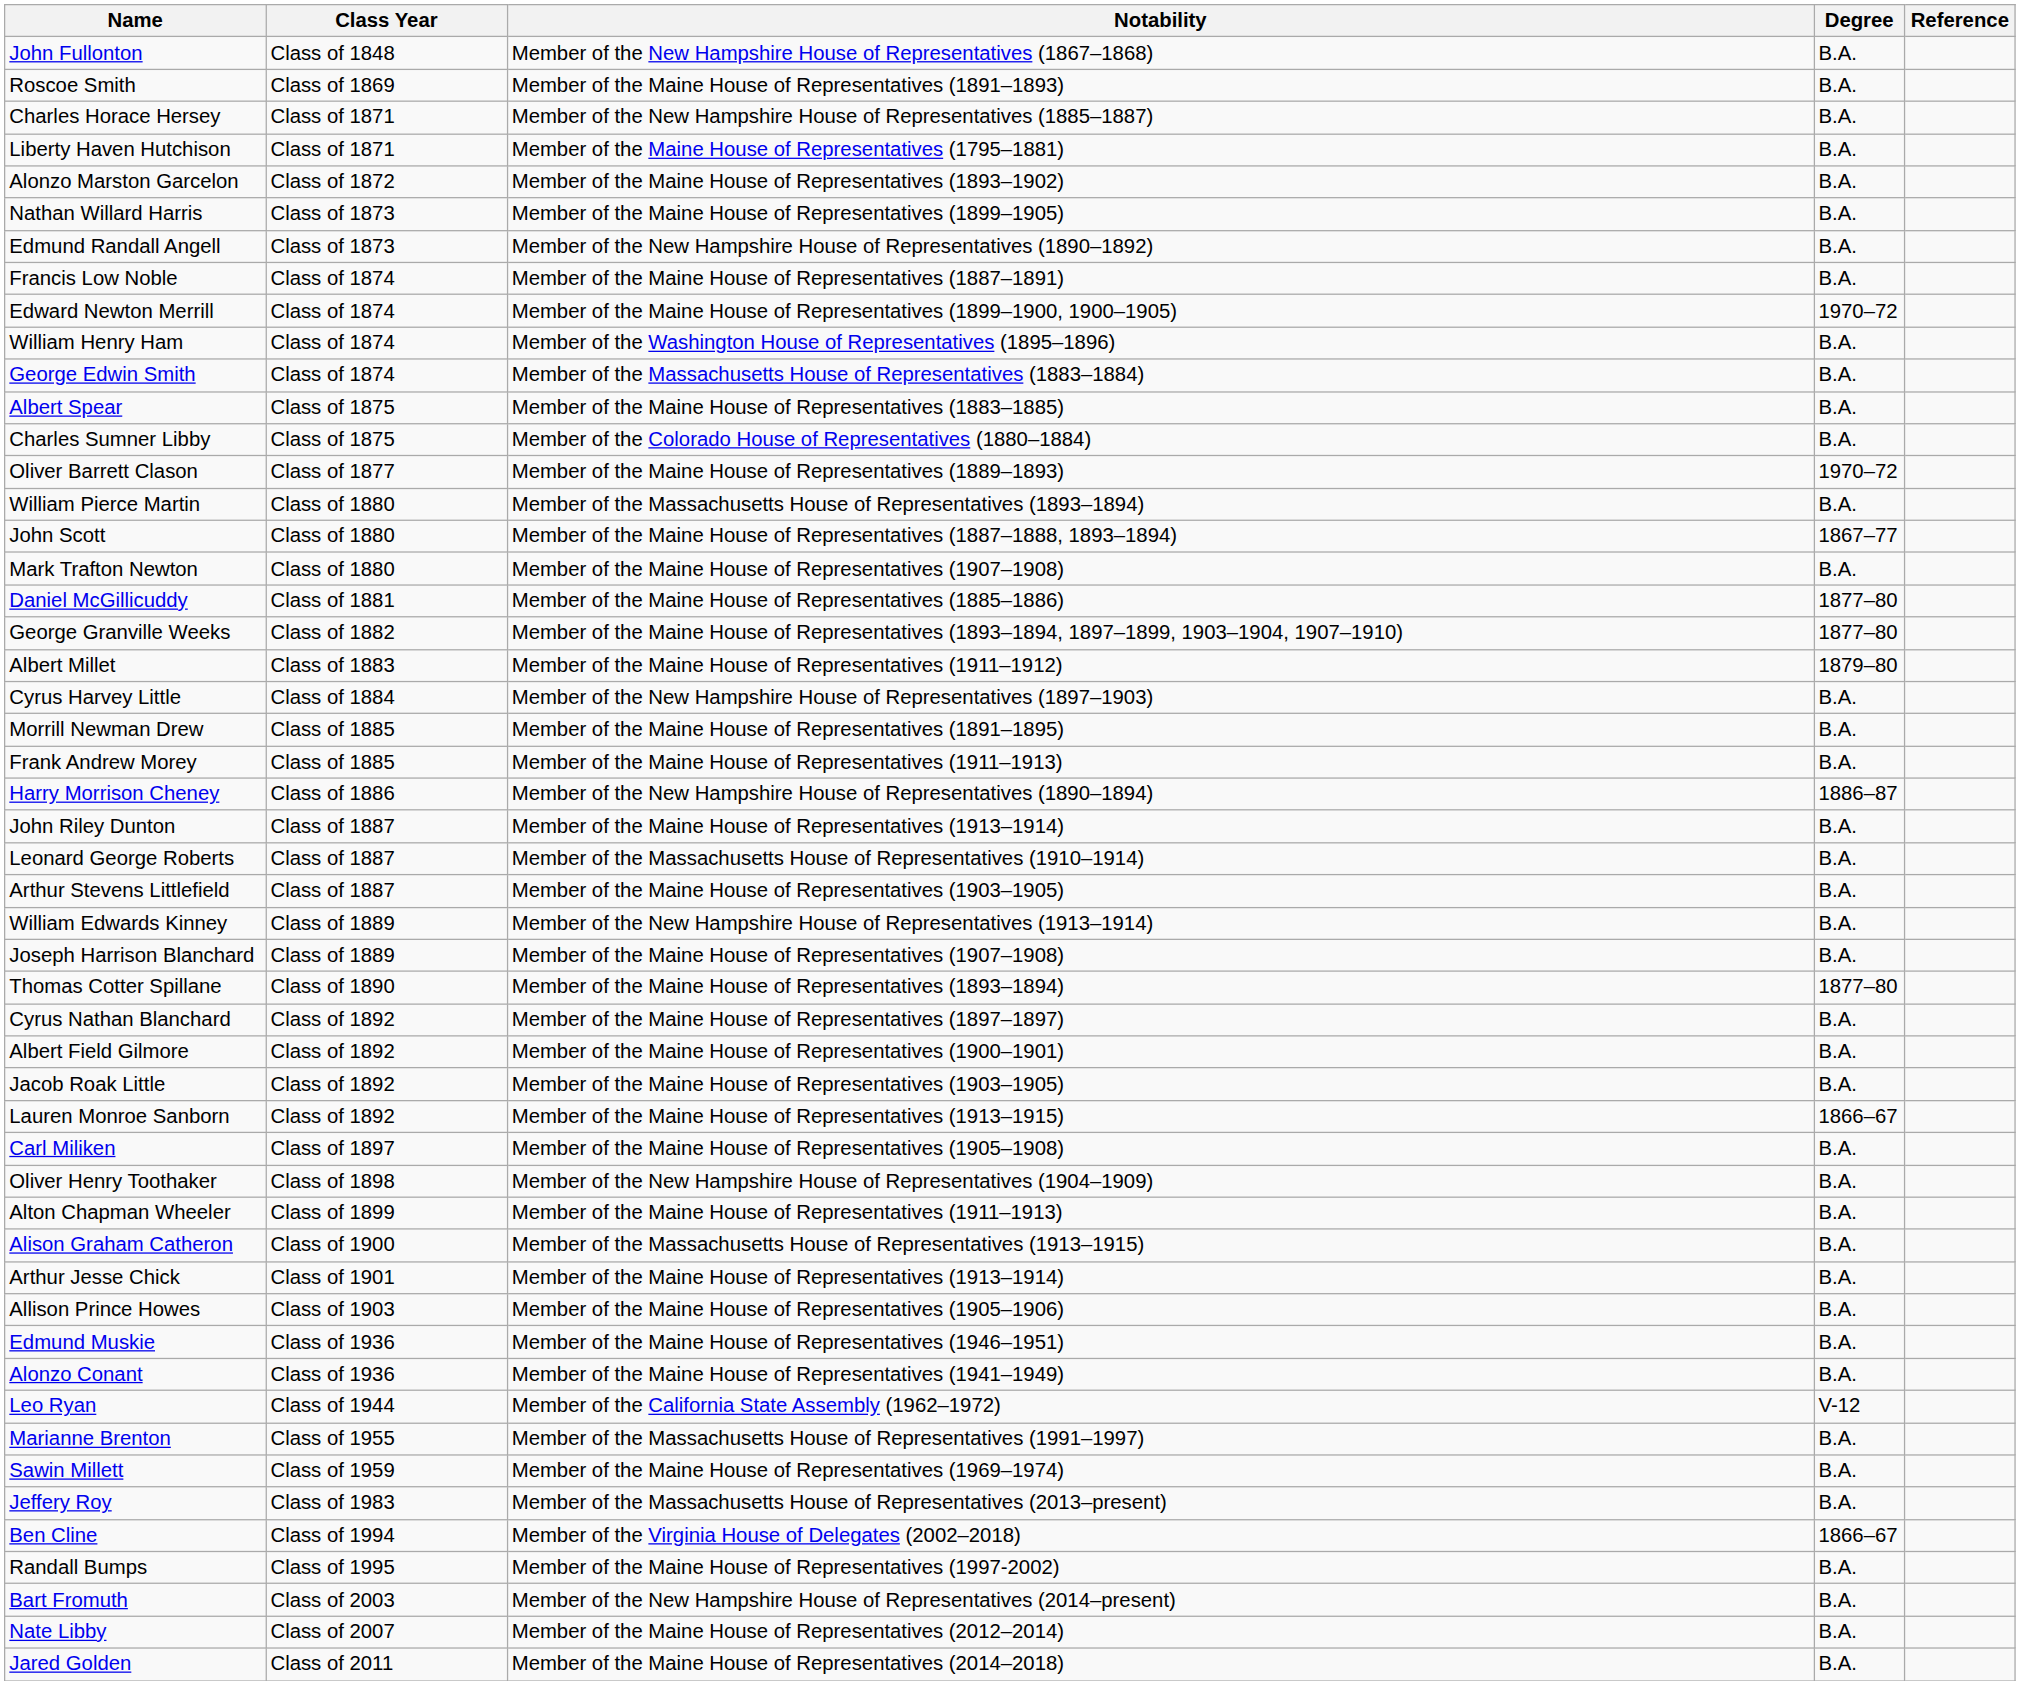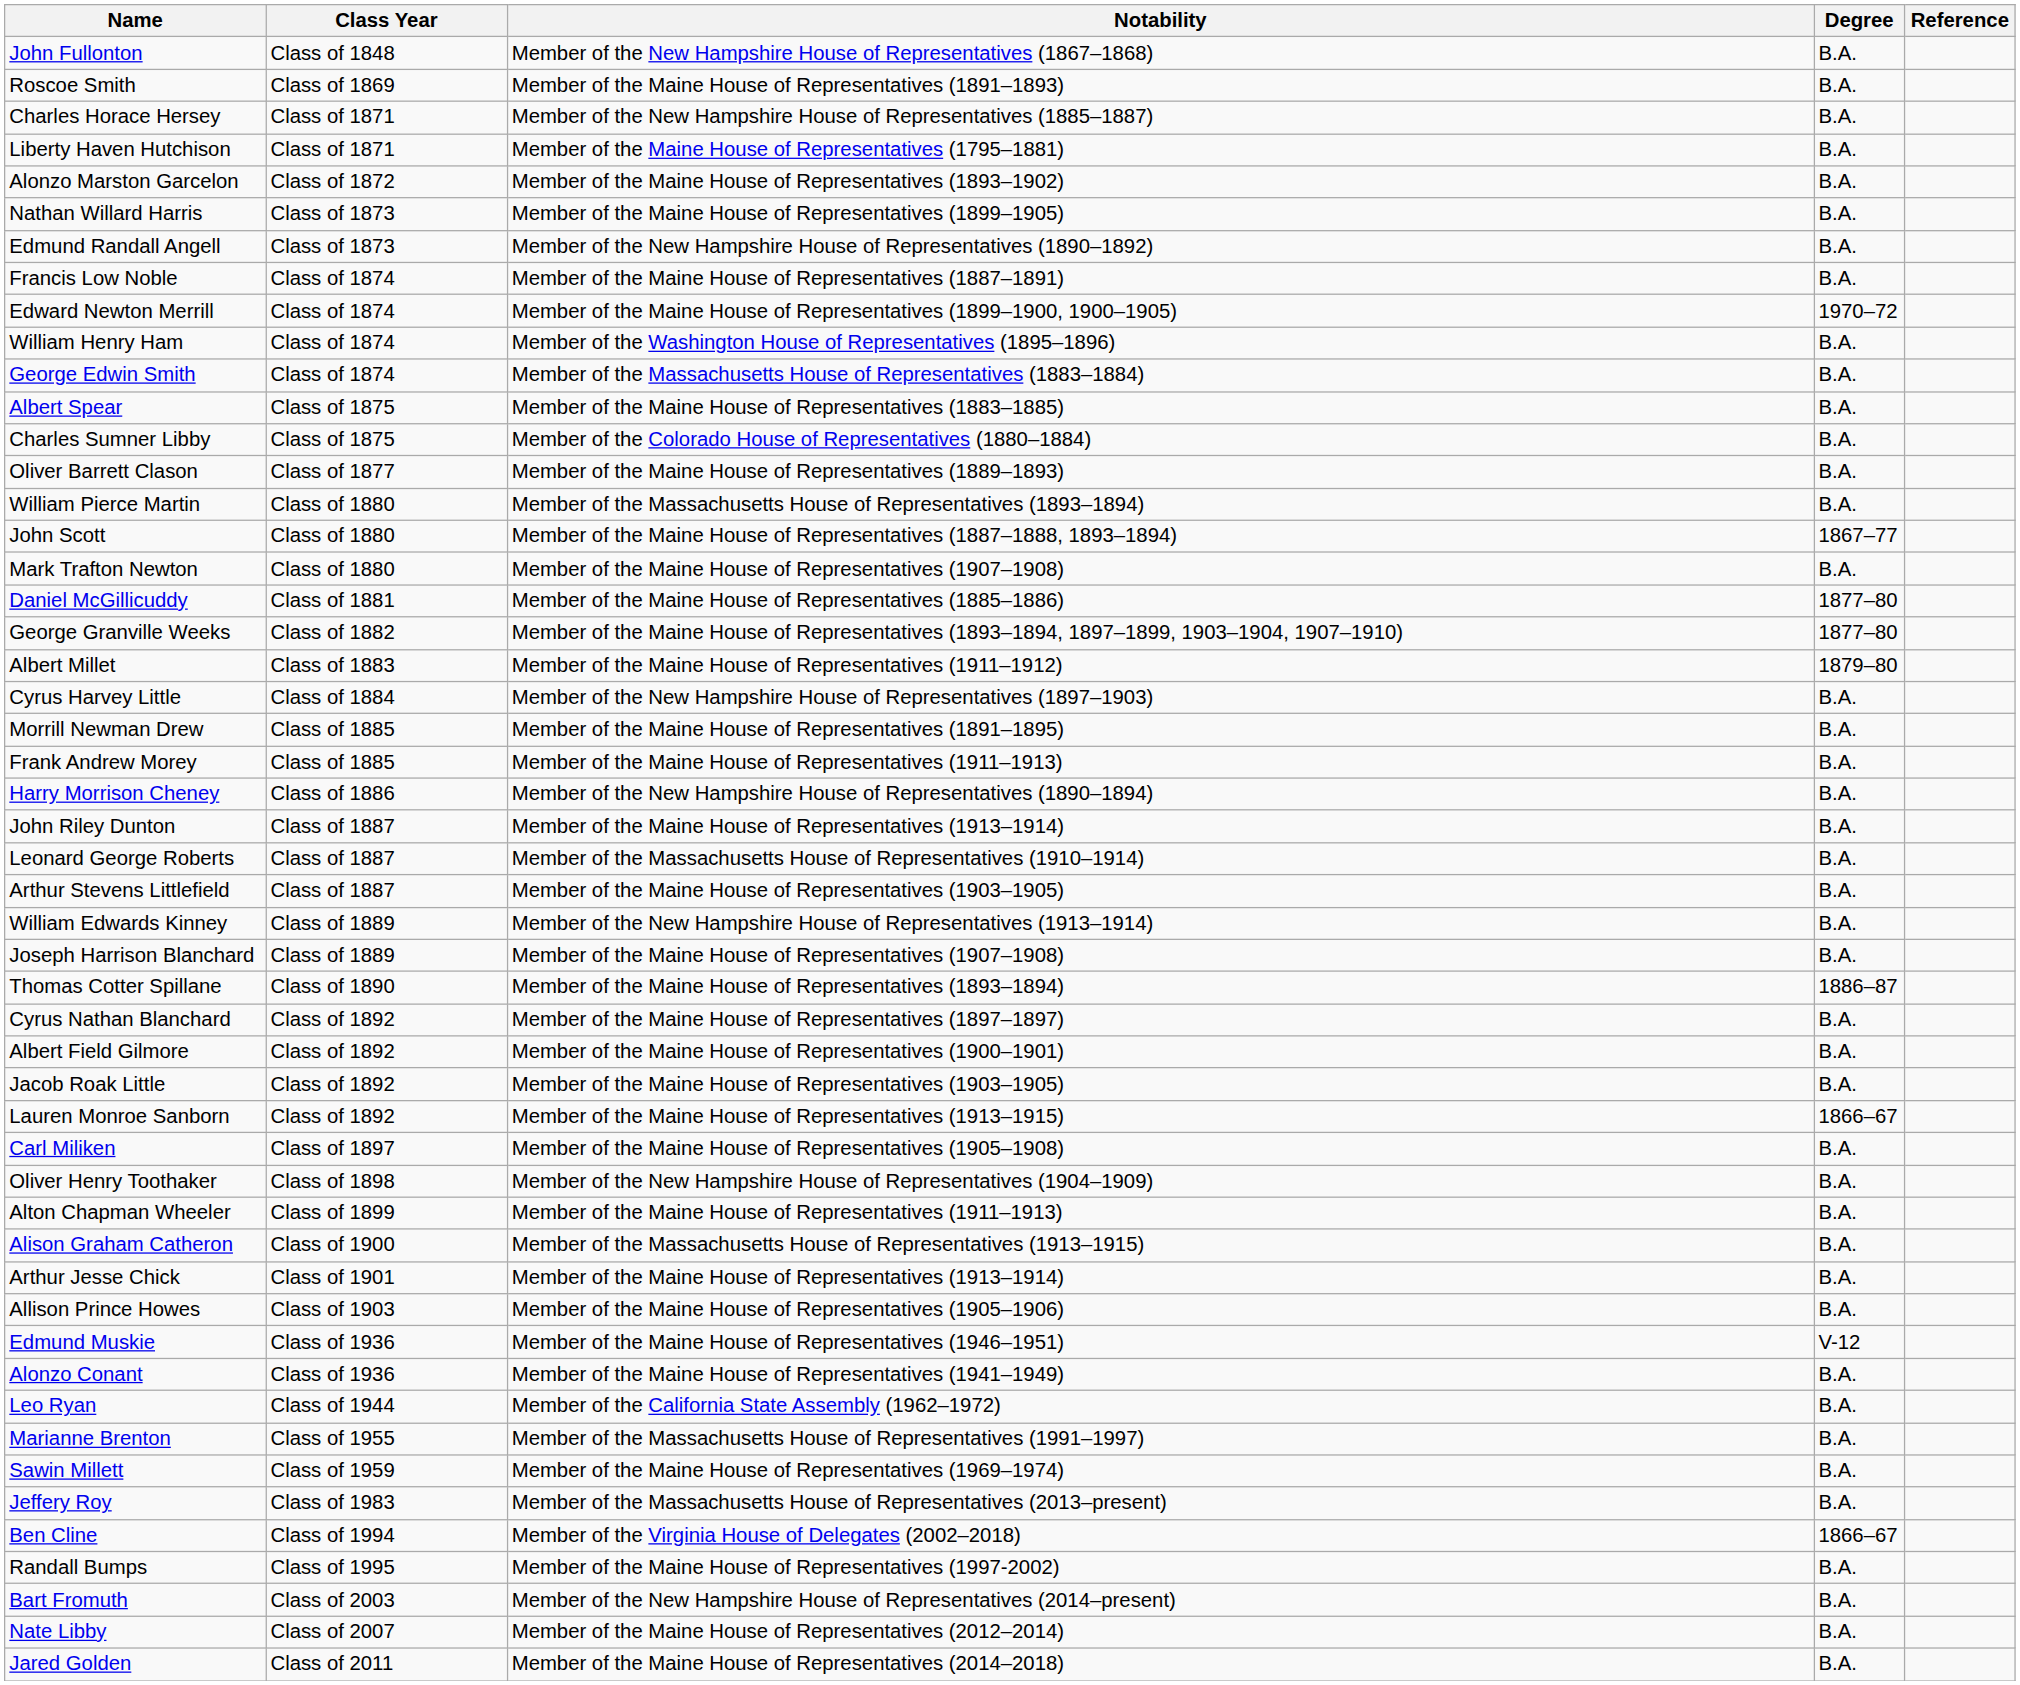Oliver Barrett Clason | Degree: 1970–72 -> B.A.
Harry Morrison Cheney | Degree: 1886–87 -> B.A.
Thomas Cotter Spillane | Degree: 1877–80 -> 1886–87
Edmund Muskie | Degree: B.A. -> V-12
Leo Ryan | Degree: V-12 -> B.A.
